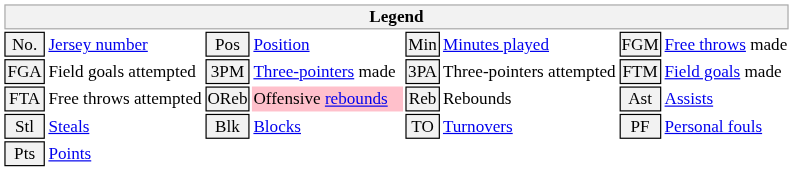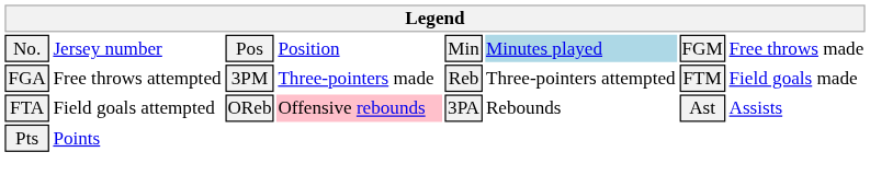No. | column 6: no background -> lightblue background
FGA | column 2: Field goals attempted -> Free throws attempted
FGA | column 5: 3PA -> Reb
FTA | column 2: Free throws attempted -> Field goals attempted
FTA | column 5: Reb -> 3PA
- row: Stl | Steals | Blk | Blocks | TO | Turnovers | PF | Personal fouls
